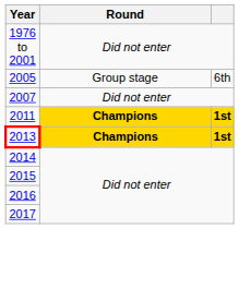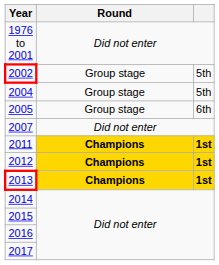+ row: 2002 | Group stage | 5th
+ row: 2004 | Group stage | 5th
+ row: 2012 | Champions | 1st
